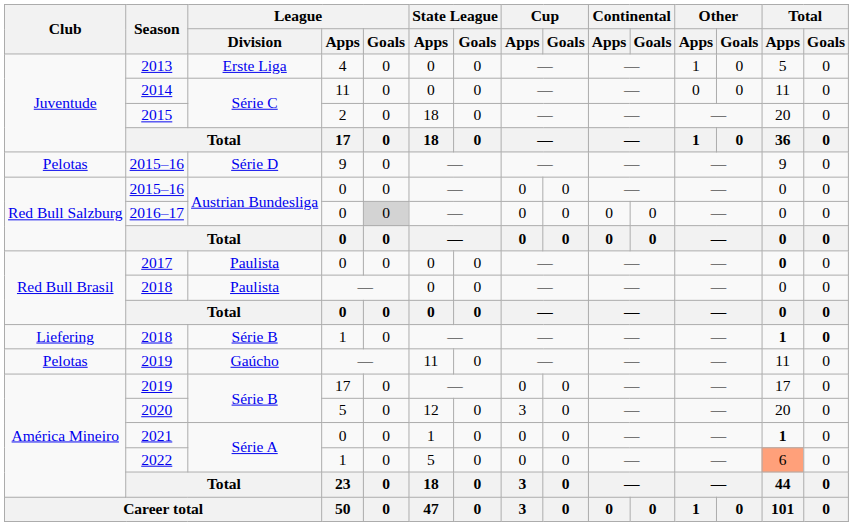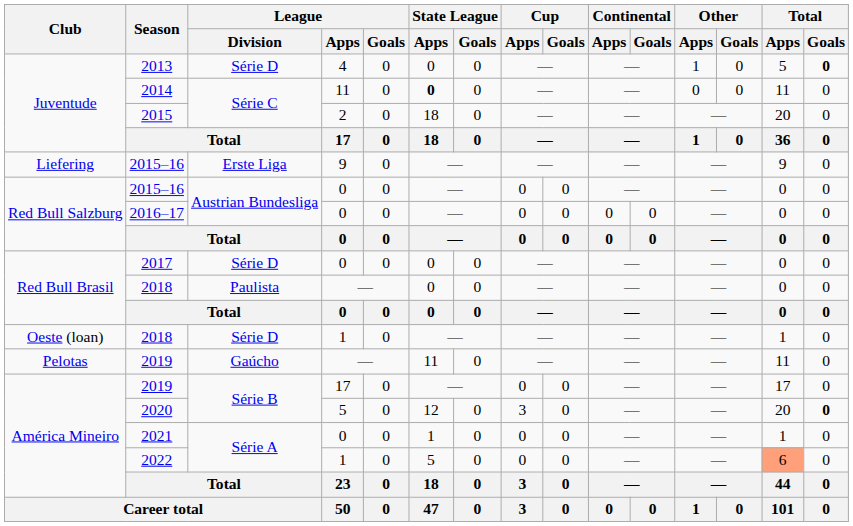2013 | League / Division: Erste Liga -> Série D
2013 | Total / Goals: normal -> bold
2014 | State League / Apps: normal -> bold
2015–16 / 9 | Club: Pelotas -> Liefering
2015–16 / 9 | League / Division: Série D -> Erste Liga
2016–17 | League / Goals: lightgrey background -> no background
2017 | League / Division: Paulista -> Série D
2017 | Total / Apps: bold -> normal
2018 / 1 | Club: Liefering -> Oeste (loan)
2018 / 1 | League / Division: Série B -> Série D
2018 / 1 | Total / Apps: bold -> normal
2018 / 1 | Total / Goals: bold -> normal
2020 | Total / Goals: normal -> bold
2021 | Total / Apps: bold -> normal
